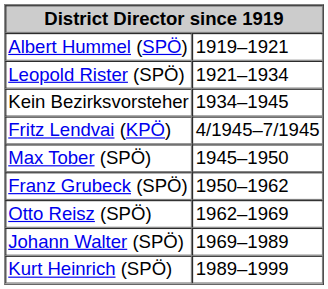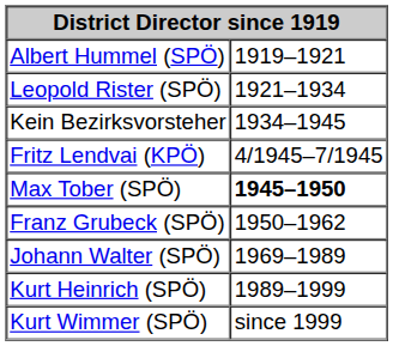Max Tober (SPÖ) | column 2: normal -> bold
- row: Otto Reisz (SPÖ) | 1962–1969
+ row: Kurt Wimmer (SPÖ) | since 1999
